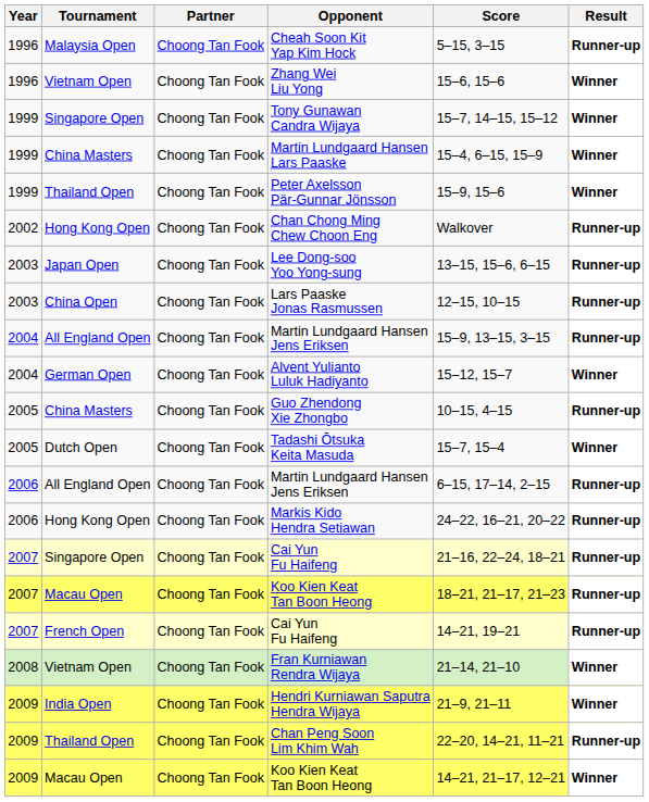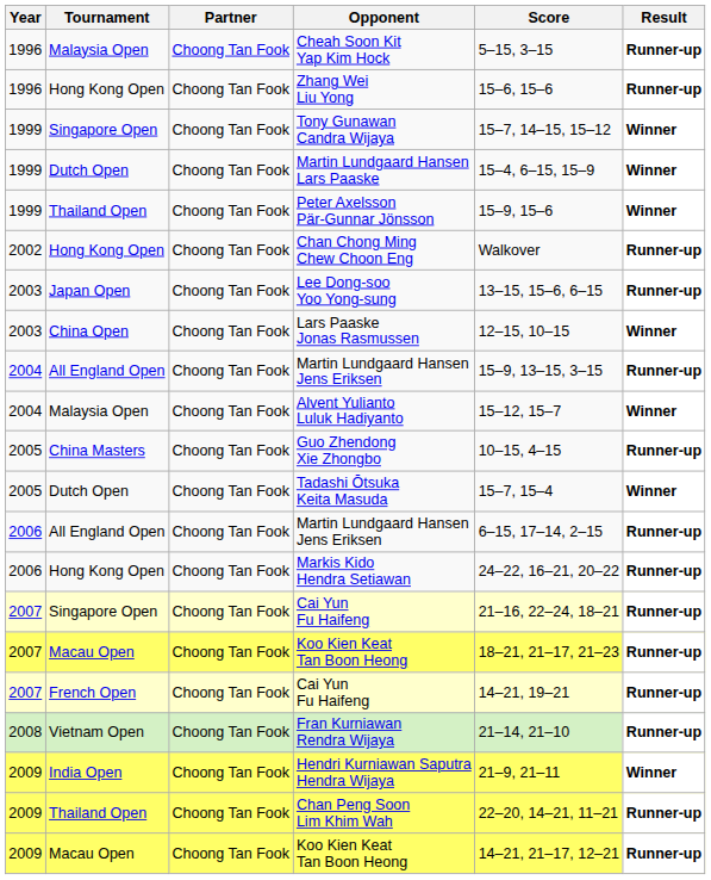Zhang Wei Liu Yong | Tournament: Vietnam Open -> Hong Kong Open
Zhang Wei Liu Yong | Result: Winner -> Runner-up
Martin Lundgaard Hansen Lars Paaske | Tournament: China Masters -> Dutch Open
Lars Paaske Jonas Rasmussen | Result: Runner-up -> Winner
Alvent Yulianto Luluk Hadiyanto | Tournament: German Open -> Malaysia Open
Fran Kurniawan Rendra Wijaya | Result: Winner -> Runner-up
2009 / Koo Kien Keat Tan Boon Heong | Result: Winner -> Runner-up
